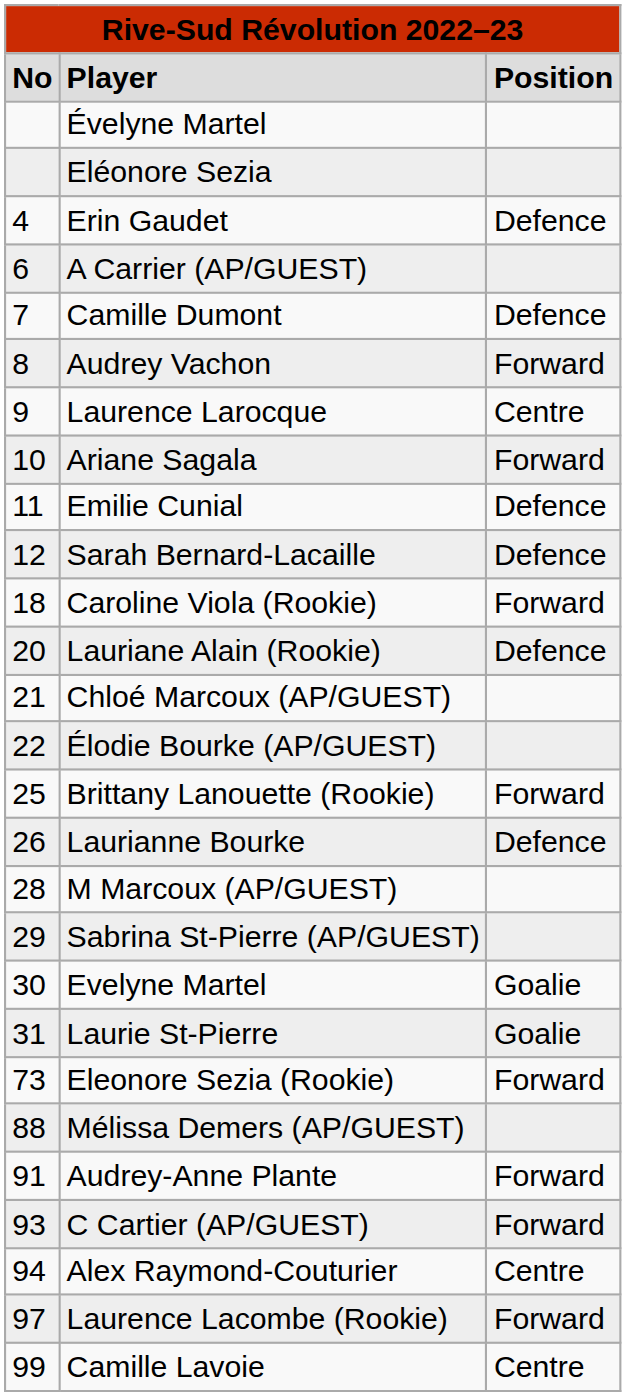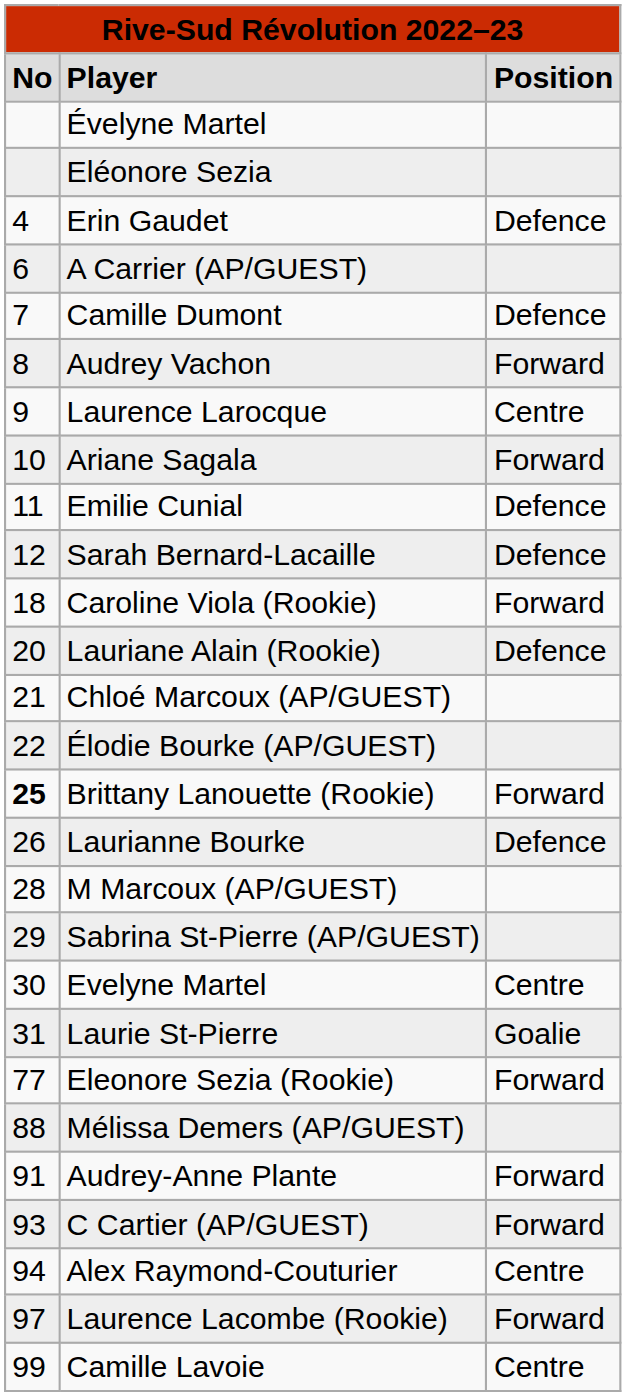Brittany Lanouette (Rookie) | column 1: normal -> bold
Evelyne Martel | column 3: Goalie -> Centre
Eleonore Sezia (Rookie) | column 1: 73 -> 77
